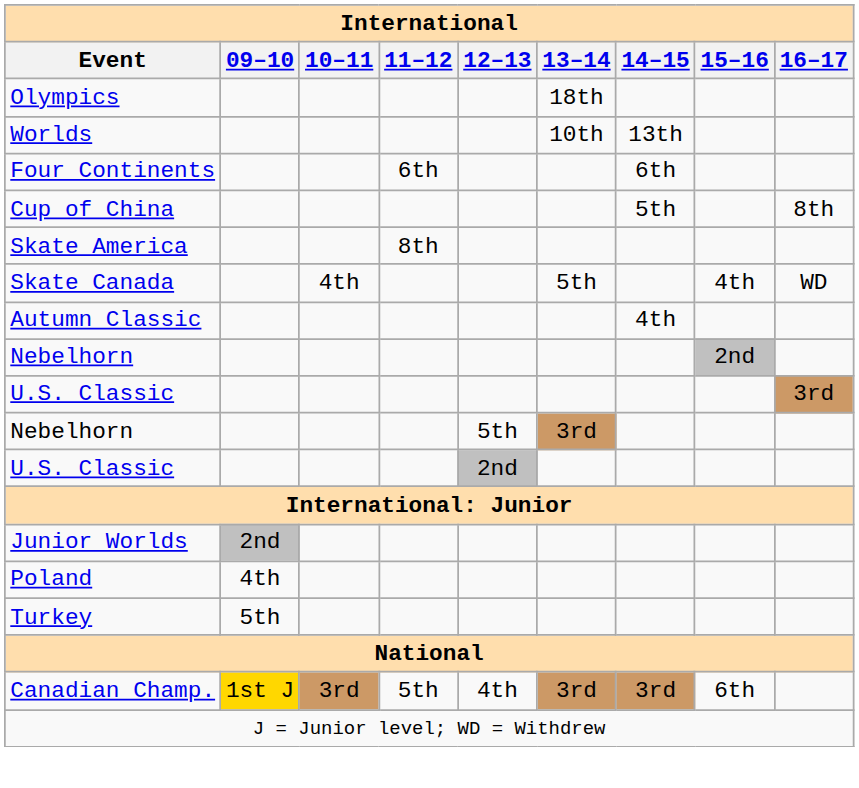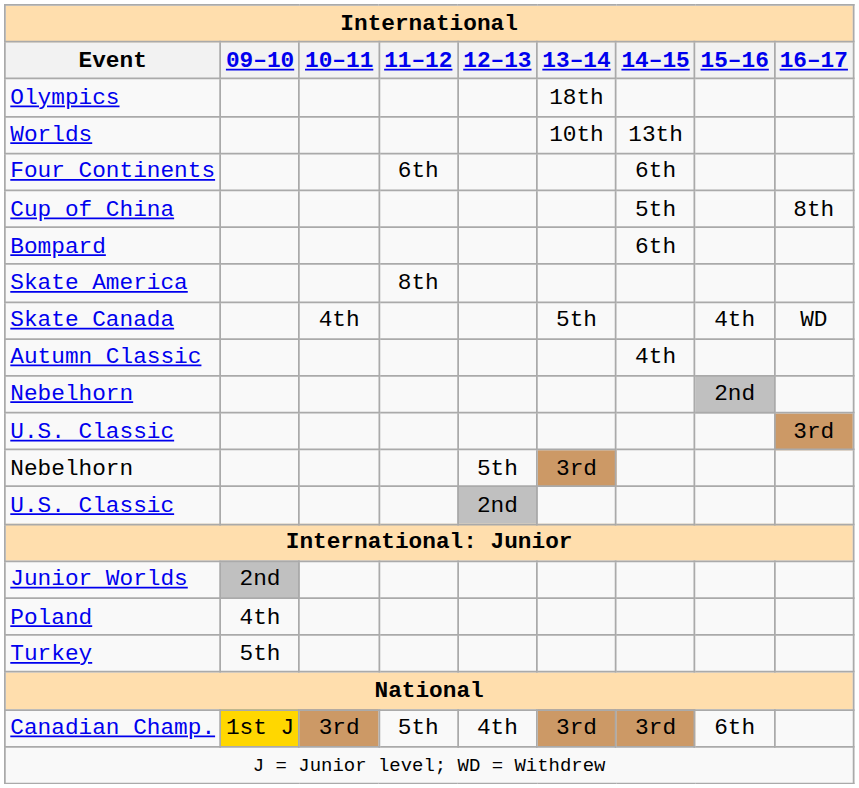+ row: Bompard | 6th
